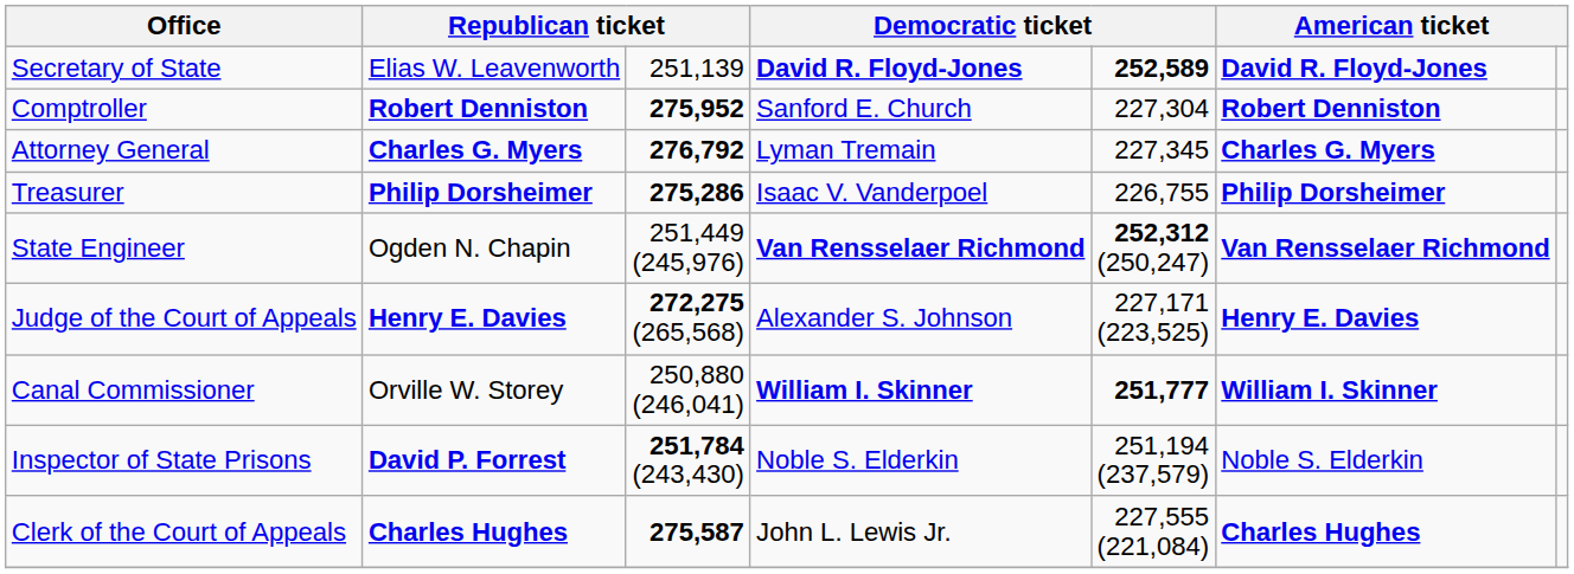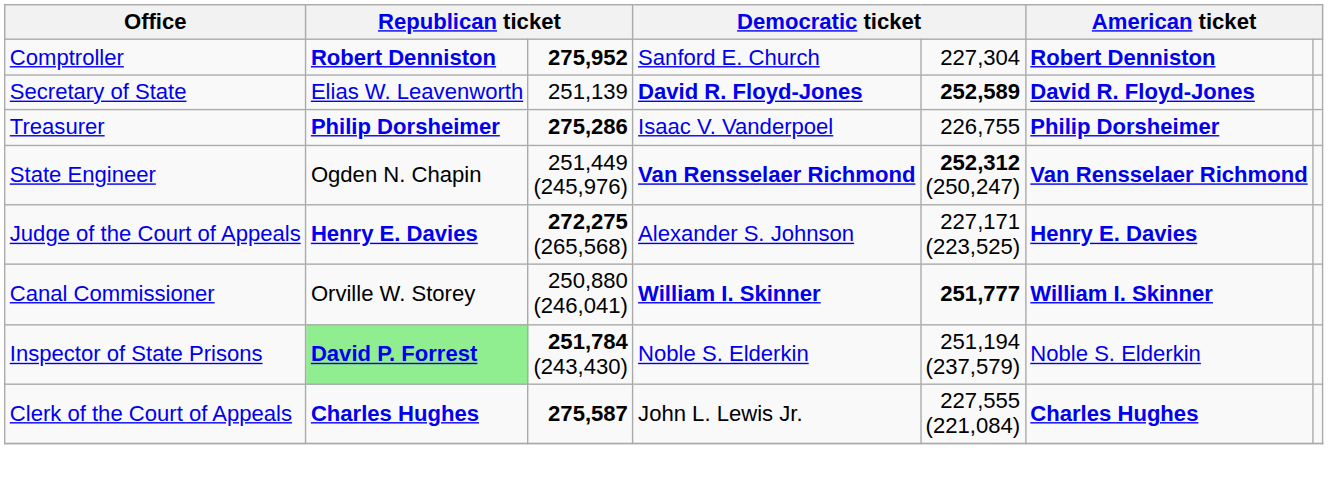rows swapped: Secretary of State <-> Comptroller
- row: Attorney General | Charles G. Myers | 276,792 | Lyman Tremain | 227,345 | Charles G. Myers
Inspector of State Prisons | column 2: no background -> lightgreen background
